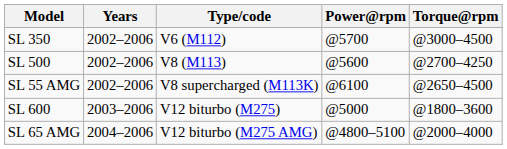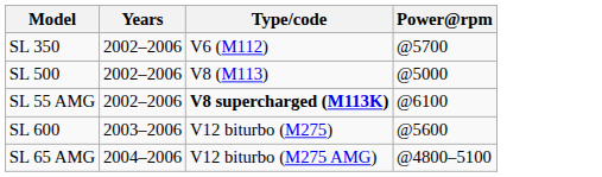- column: Torque@rpm | @3000–4500 | @2700–4250 | @2650–4500 | @1800–3600 | @2000–4000
SL 500 | Power@rpm: @5600 -> @5000
SL 55 AMG | Type/code: normal -> bold
SL 600 | Power@rpm: @5000 -> @5600
